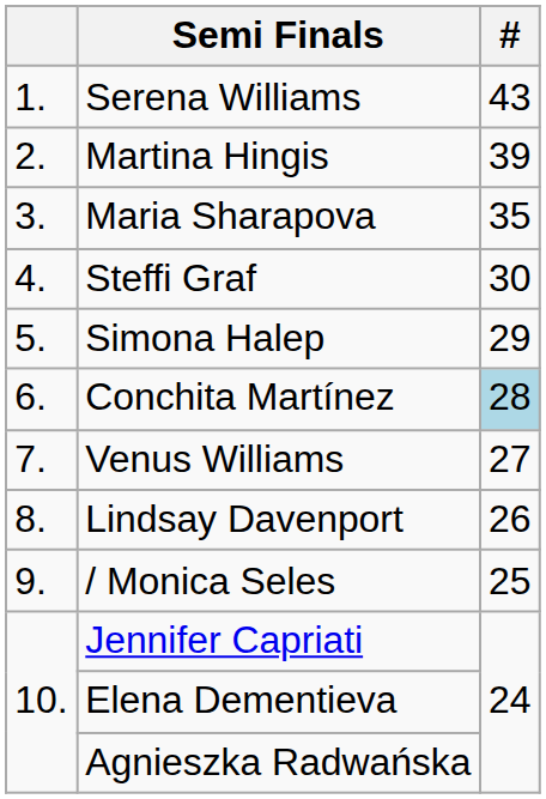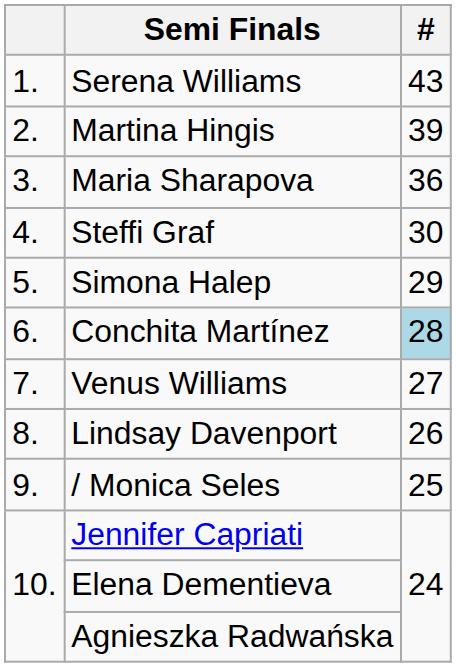Maria Sharapova | #: 35 -> 36
